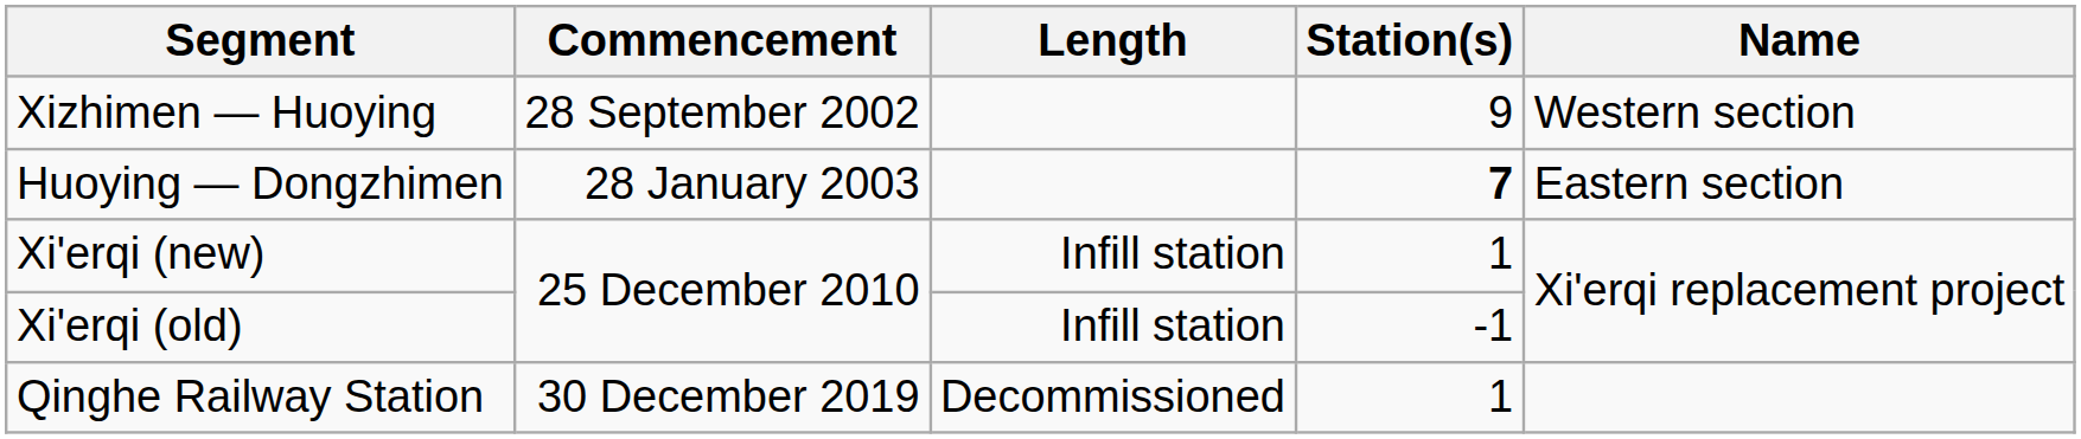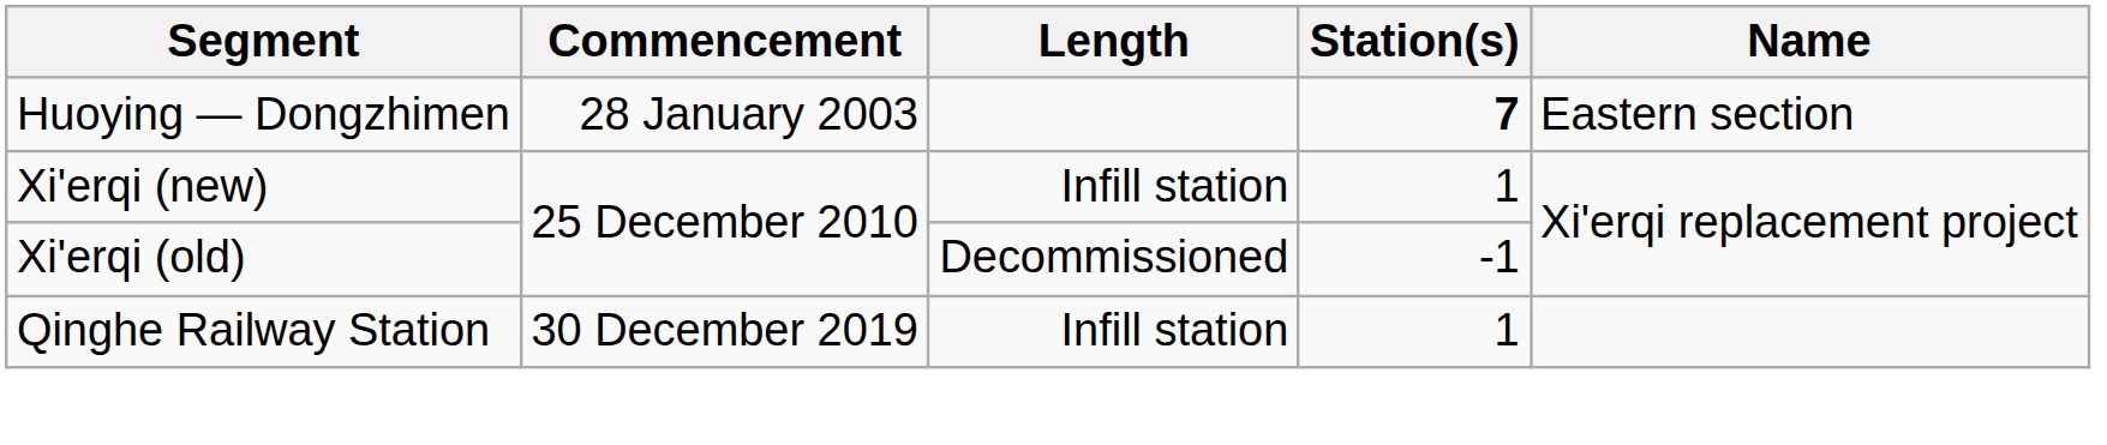- row: Xizhimen — Huoying | 28 September 2002 | 9 | Western section
Xi'erqi (old) | Length: Infill station -> Decommissioned
Qinghe Railway Station | Length: Decommissioned -> Infill station
